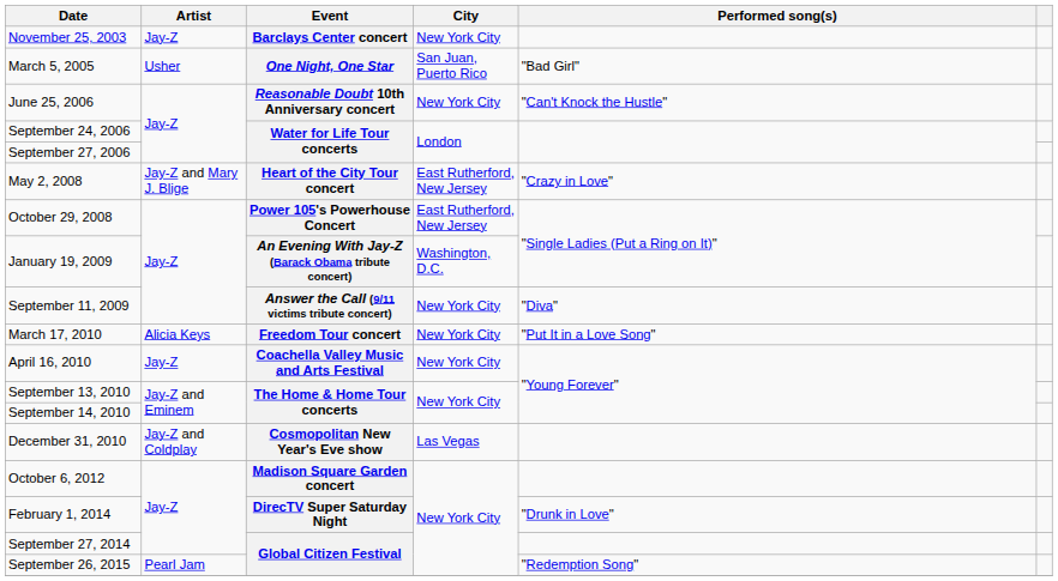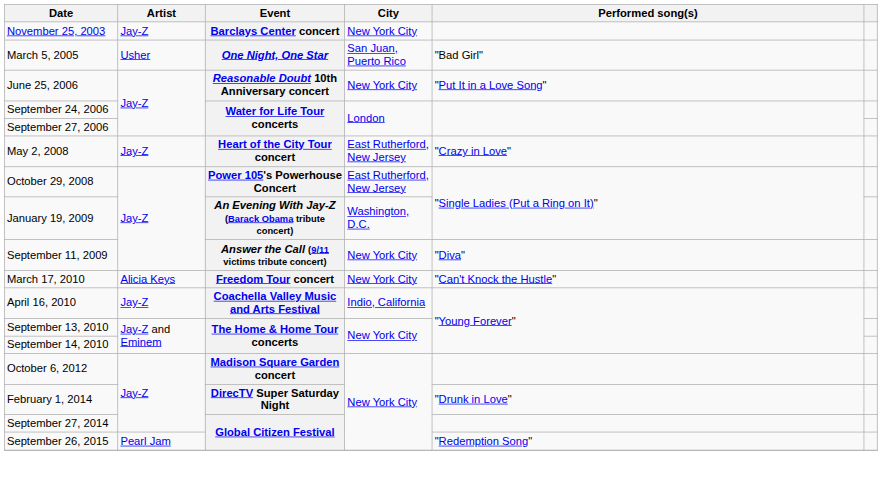June 25, 2006 | Performed song(s): "Can't Knock the Hustle" -> "Put It in a Love Song"
May 2, 2008 | Artist: Jay-Z and Mary J. Blige -> Jay-Z
March 17, 2010 | Performed song(s): "Put It in a Love Song" -> "Can't Knock the Hustle"
April 16, 2010 | City: New York City -> Indio, California
- row: December 31, 2010 | Jay-Z and Coldplay | Cosmopolitan New Year's Eve show | Las Vegas
